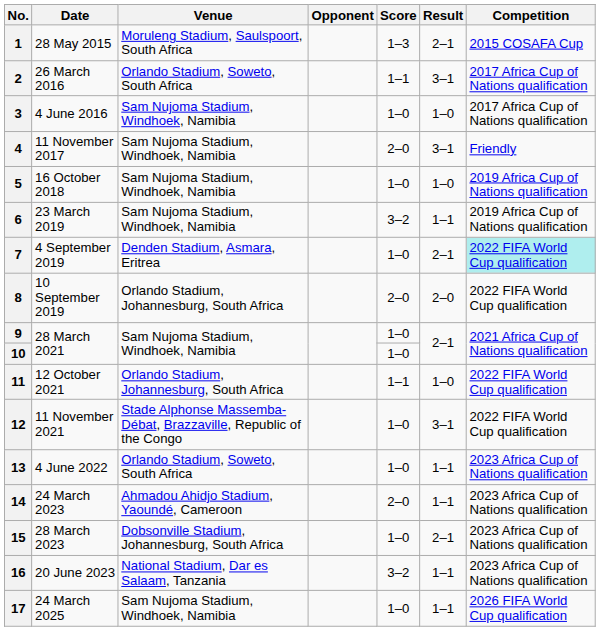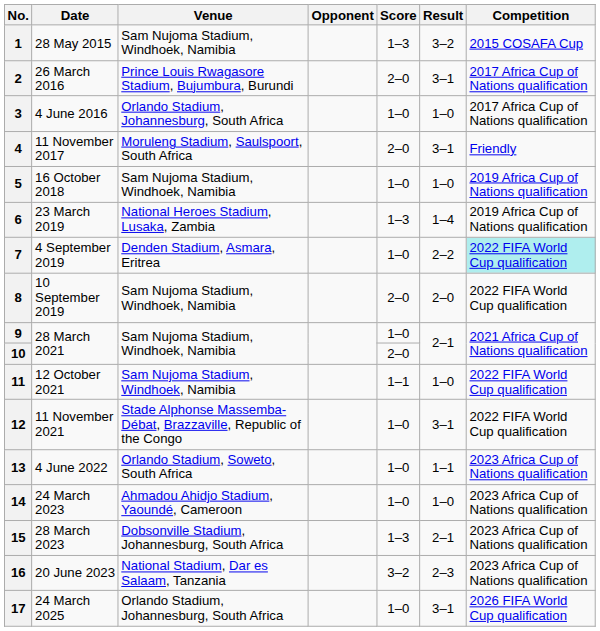1 | Venue: Moruleng Stadium, Saulspoort, South Africa -> Sam Nujoma Stadium, Windhoek, Namibia
1 | Result: 2–1 -> 3–2
2 | Venue: Orlando Stadium, Soweto, South Africa -> Prince Louis Rwagasore Stadium, Bujumbura, Burundi
2 | Score: 1–1 -> 2–0
3 | Venue: Sam Nujoma Stadium, Windhoek, Namibia -> Orlando Stadium, Johannesburg, South Africa
4 | Venue: Sam Nujoma Stadium, Windhoek, Namibia -> Moruleng Stadium, Saulspoort, South Africa
6 | Venue: Sam Nujoma Stadium, Windhoek, Namibia -> National Heroes Stadium, Lusaka, Zambia
6 | Score: 3–2 -> 1–3
6 | Result: 1–1 -> 1–4
7 | Result: 2–1 -> 2–2
8 | Venue: Orlando Stadium, Johannesburg, South Africa -> Sam Nujoma Stadium, Windhoek, Namibia
10 | Score: 1–0 -> 2–0
11 | Venue: Orlando Stadium, Johannesburg, South Africa -> Sam Nujoma Stadium, Windhoek, Namibia
14 | Score: 2–0 -> 1–0
14 | Result: 1–1 -> 1–0
15 | Score: 1–0 -> 1–3
16 | Result: 1–1 -> 2–3
17 | Venue: Sam Nujoma Stadium, Windhoek, Namibia -> Orlando Stadium, Johannesburg, South Africa
17 | Result: 1–1 -> 3–1
